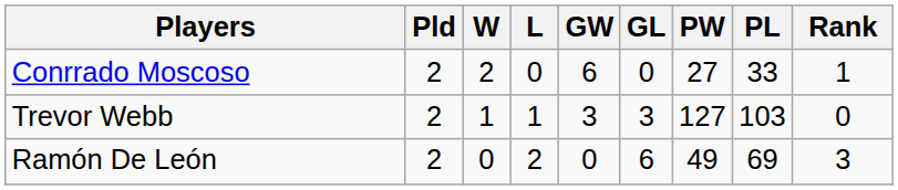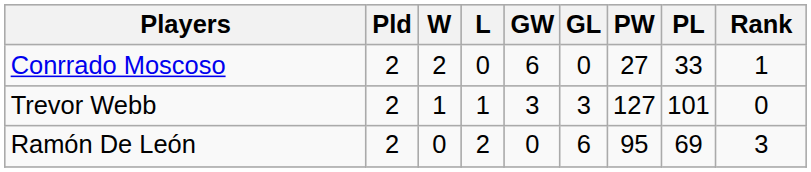Trevor Webb | PL: 103 -> 101
Ramón De León | PW: 49 -> 95
